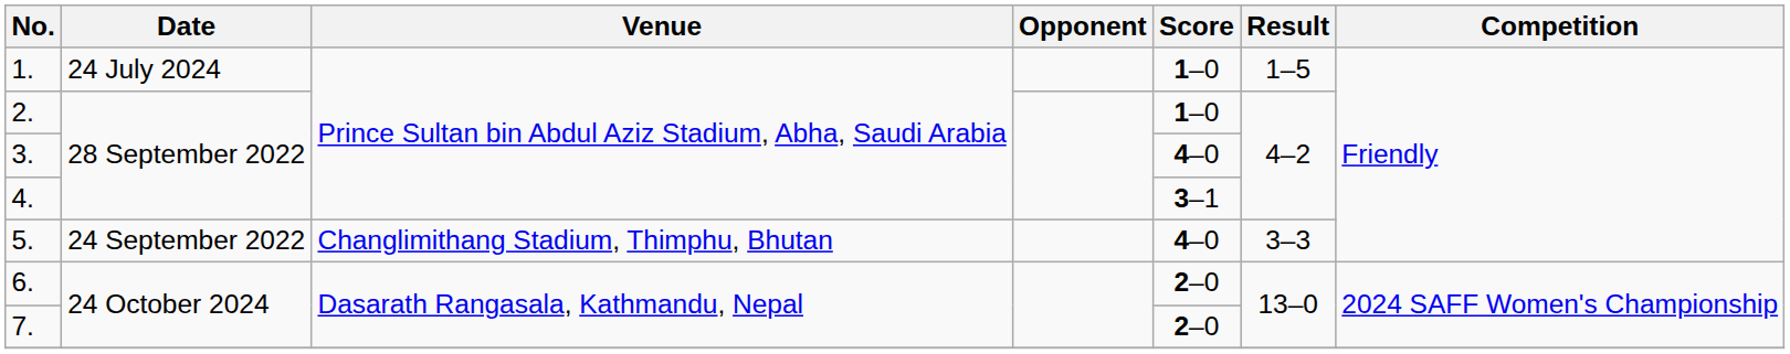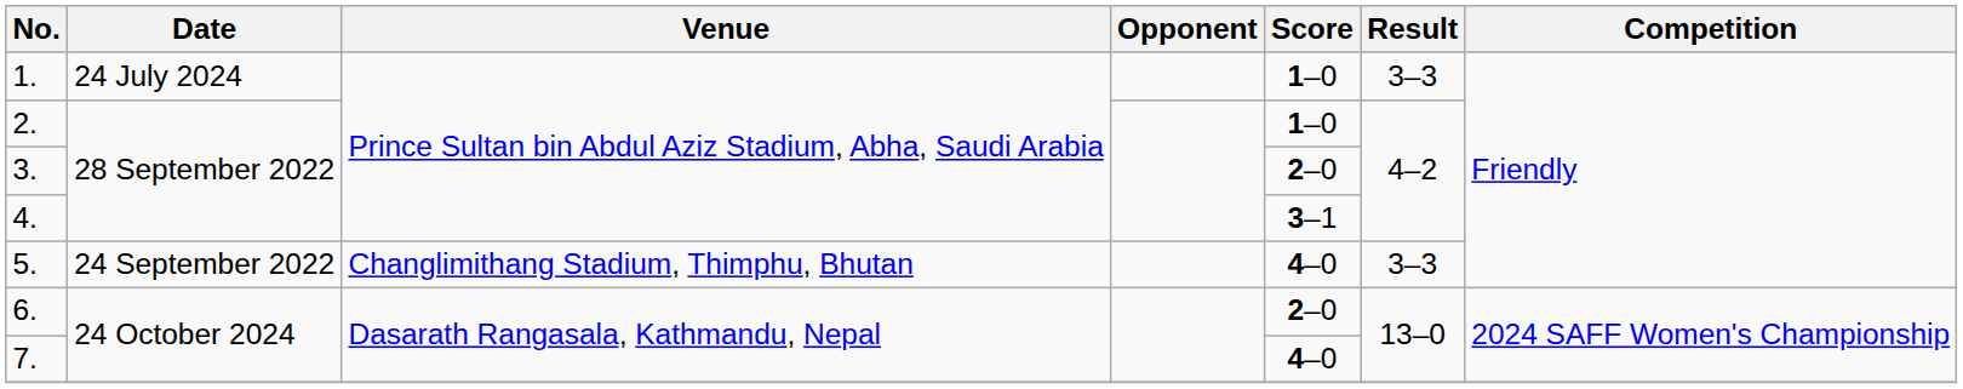1. | Result: 1–5 -> 3–3
3. | Score: 4–0 -> 2–0
7. | Score: 2–0 -> 4–0
